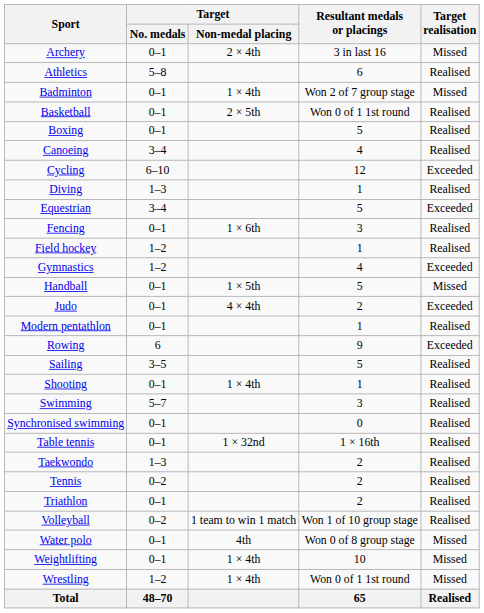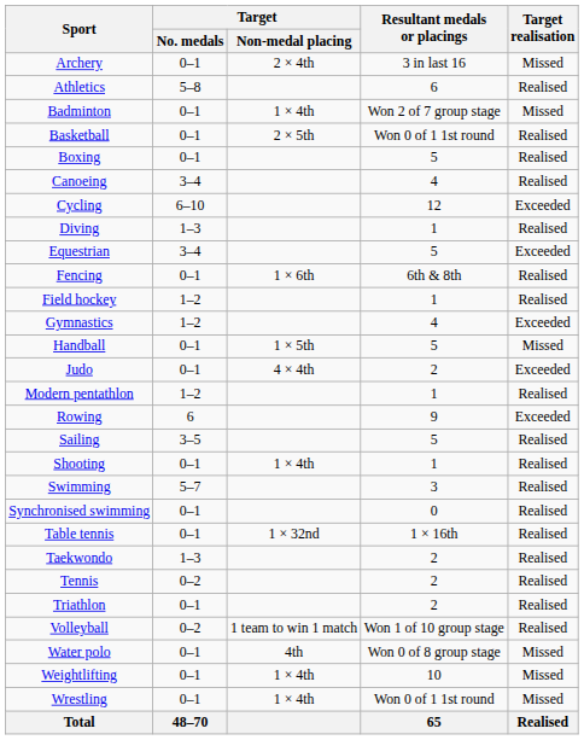Fencing | Resultant medals or placings: 3 -> 6th & 8th
Modern pentathlon | Target / No. medals: 0–1 -> 1–2
Wrestling | Target / No. medals: 1–2 -> 0–1
